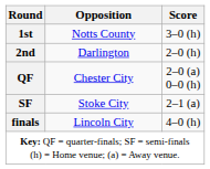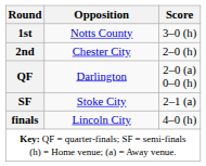2nd | Opposition: Darlington -> Chester City
QF | Opposition: Chester City -> Darlington
